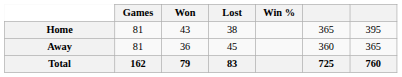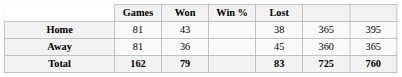columns swapped: Lost <-> Win %
